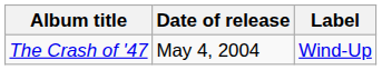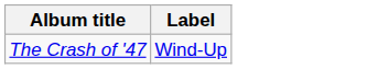- column: Date of release | May 4, 2004
